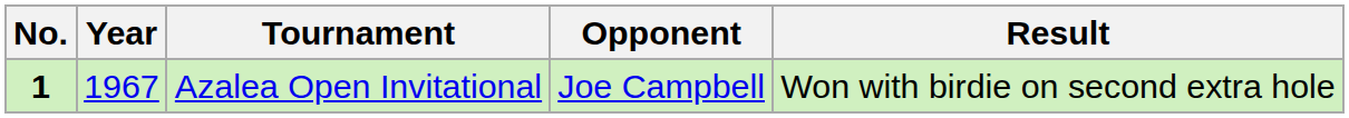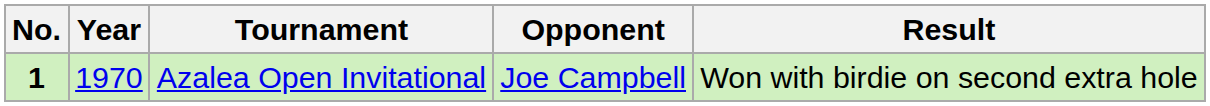Azalea Open Invitational | Year: 1967 -> 1970
